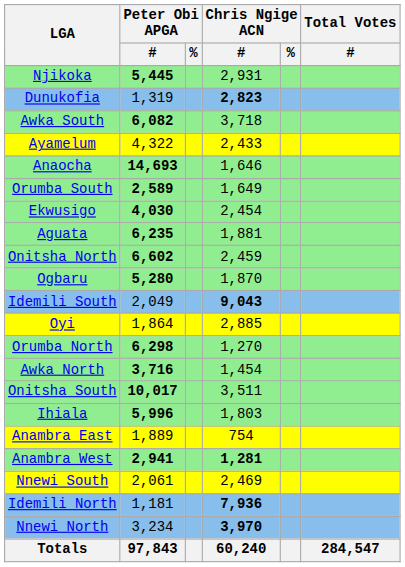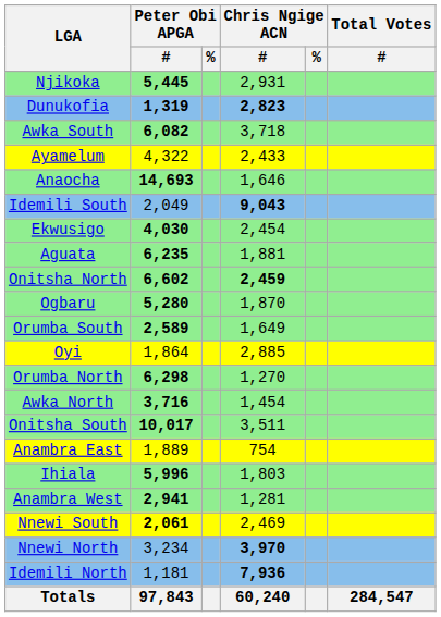Dunukofia | Peter Obi APGA / #: normal -> bold
rows swapped: Orumba South <-> Idemili South
Onitsha North | Chris Ngige ACN / #: normal -> bold
rows swapped: Ihiala <-> Anambra East
Anambra West | Chris Ngige ACN / #: bold -> normal
Nnewi South | Peter Obi APGA / #: normal -> bold
rows swapped: Idemili North <-> Nnewi North
